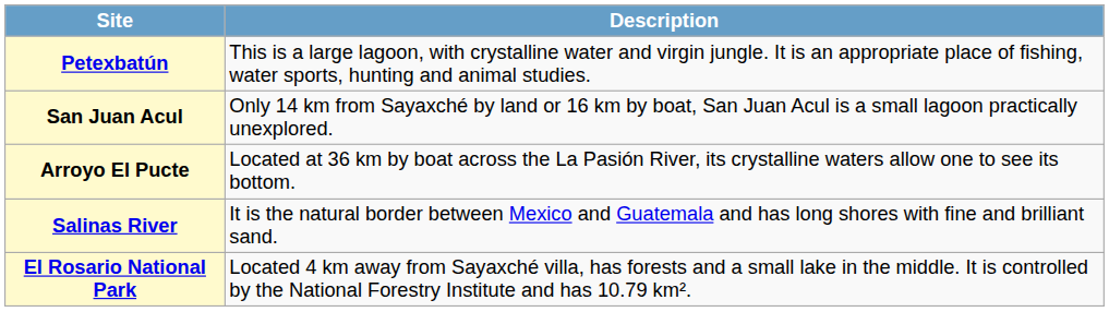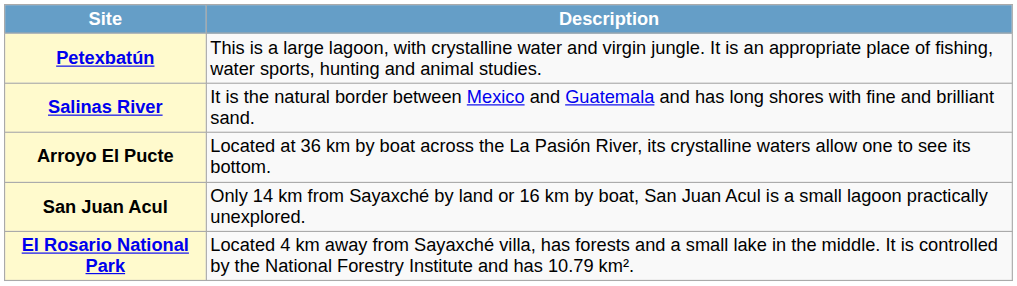rows swapped: San Juan Acul <-> Salinas River
